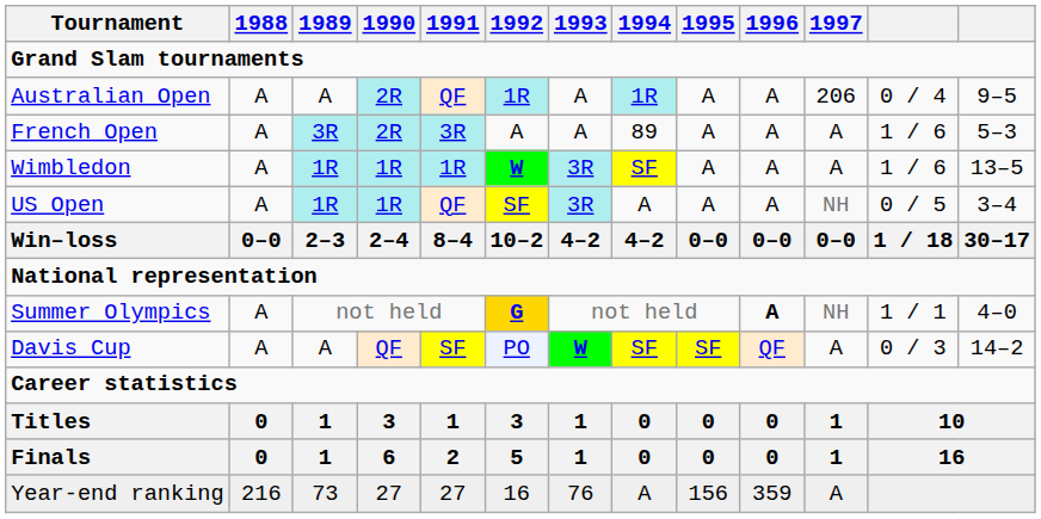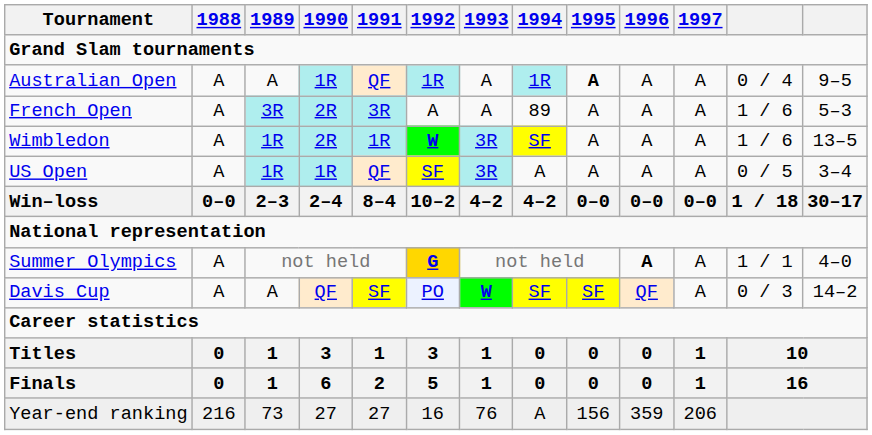Australian Open | 1990: 2R -> 1R
Australian Open | 1995: normal -> bold
Australian Open | 1997: 206 -> A
Wimbledon | 1990: 1R -> 2R
US Open | 1997: NH -> A
Summer Olympics | 1997: NH -> A
Year-end ranking | 1997: A -> 206
